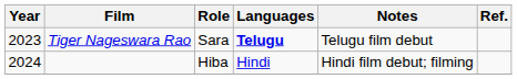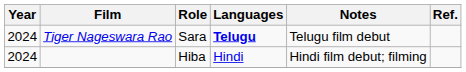Tiger Nageswara Rao | Year: 2023 -> 2024
